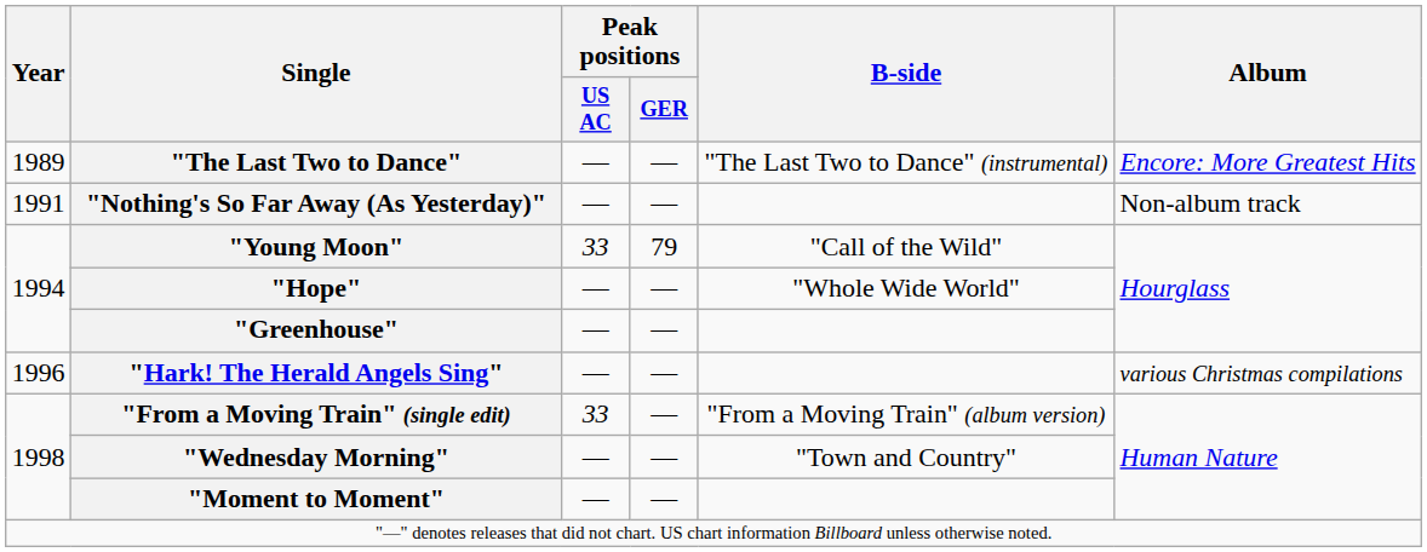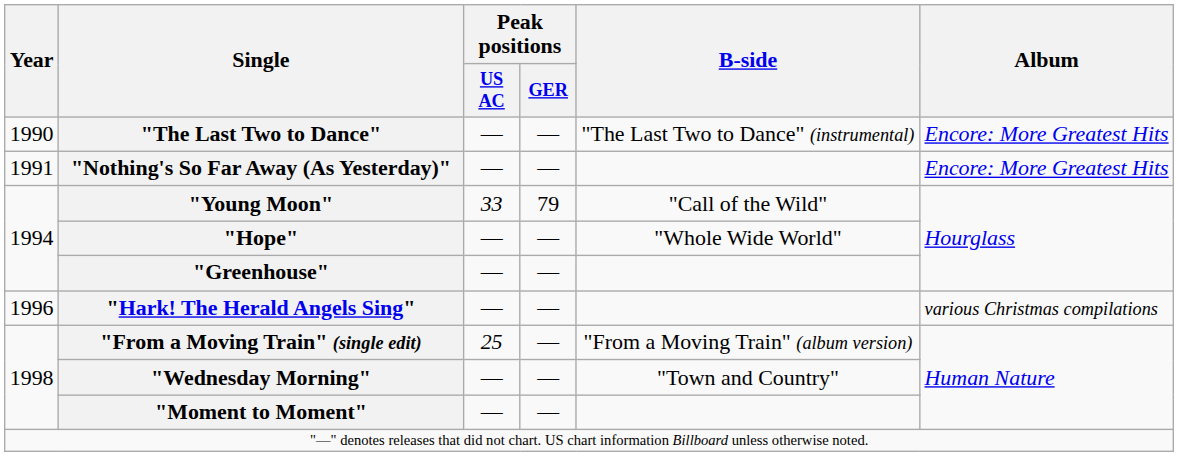"The Last Two to Dance" | Year: 1989 -> 1990
"Nothing's So Far Away (As Yesterday)" | Album: Non-album track -> Encore: More Greatest Hits
"From a Moving Train" (single edit) | Peak positions / US AC: 33 -> 25
